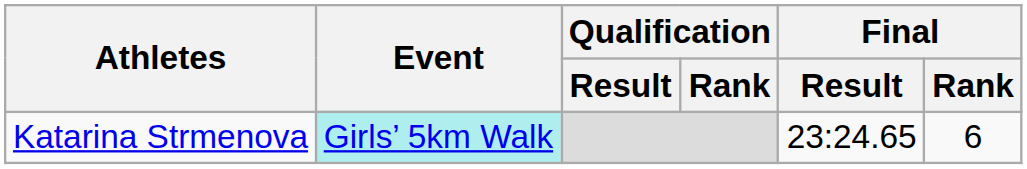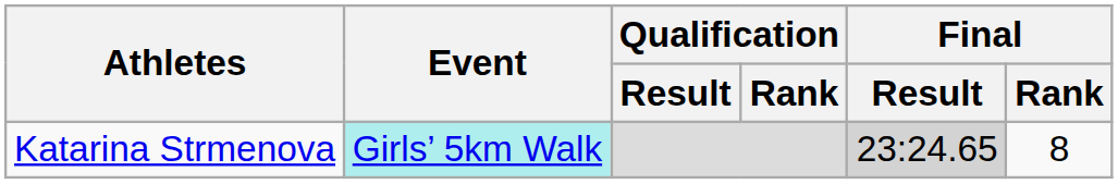Katarina Strmenova | Final / Result: no background -> lightgrey background
Katarina Strmenova | Final / Rank: 6 -> 8
